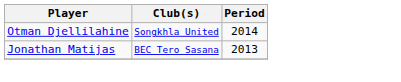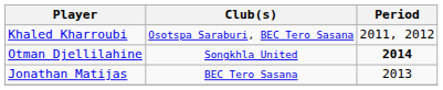+ row: Khaled Kharroubi | Osotspa Saraburi, BEC Tero Sasana | 2011, 2012
Otman Djellilahine | Period: normal -> bold
